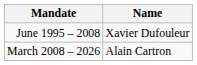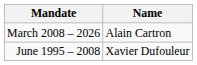rows swapped: June 1995 – 2008 <-> March 2008 – 2026
